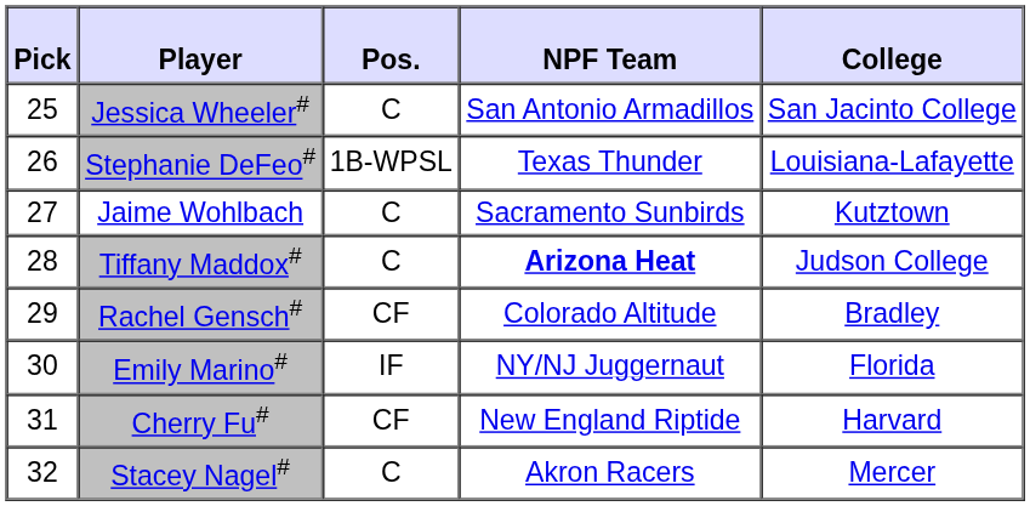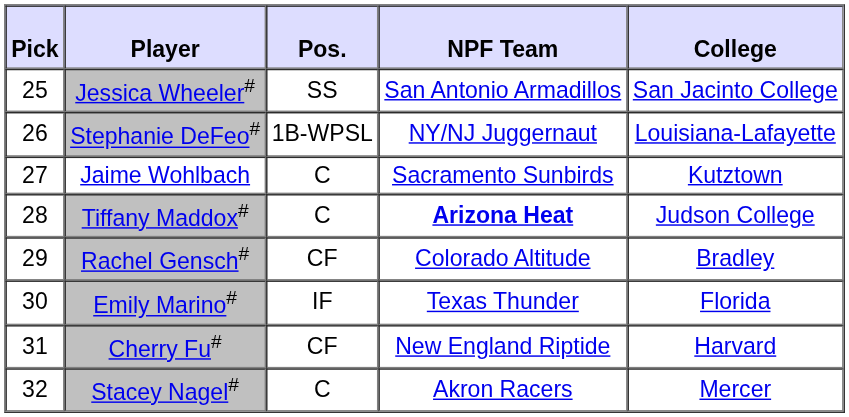Jessica Wheeler# | Pos.: C -> SS
Stephanie DeFeo# | NPF Team: Texas Thunder -> NY/NJ Juggernaut
Emily Marino# | NPF Team: NY/NJ Juggernaut -> Texas Thunder
